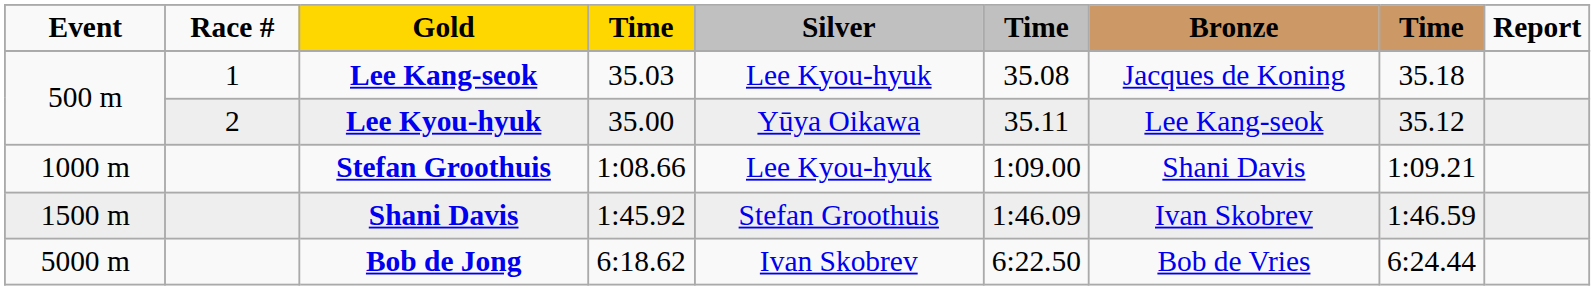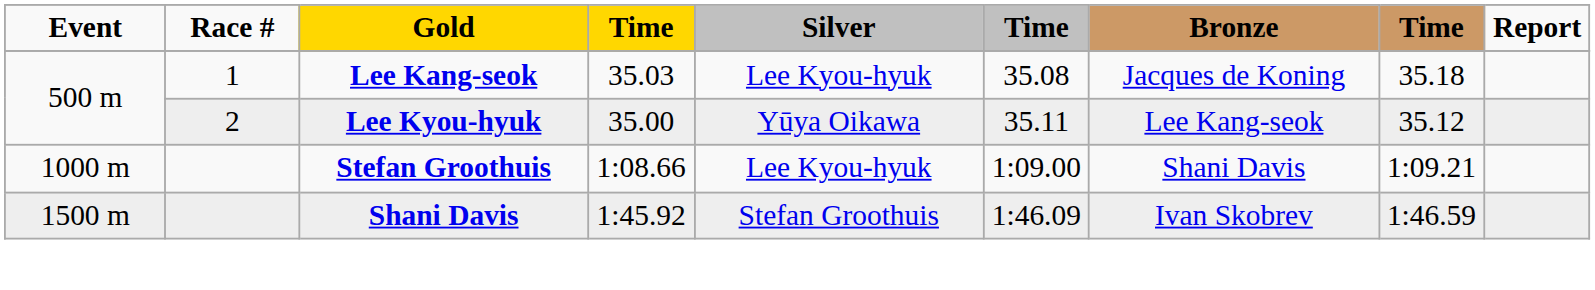- row: 5000 m | Bob de Jong | 6:18.62 | Ivan Skobrev | 6:22.50 | Bob de Vries | 6:24.44
